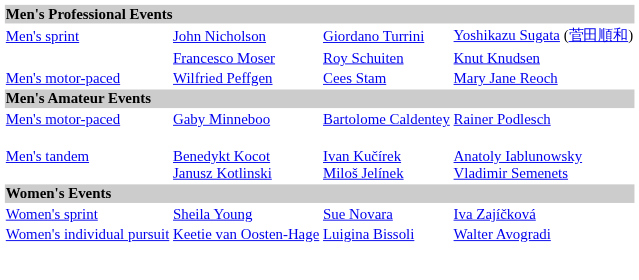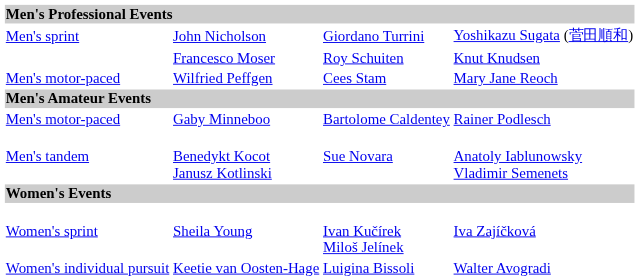Benedykt Kocot Janusz Kotlinski | column 3: Ivan Kučírek Miloš Jelínek -> Sue Novara
Sheila Young | column 3: Sue Novara -> Ivan Kučírek Miloš Jelínek
